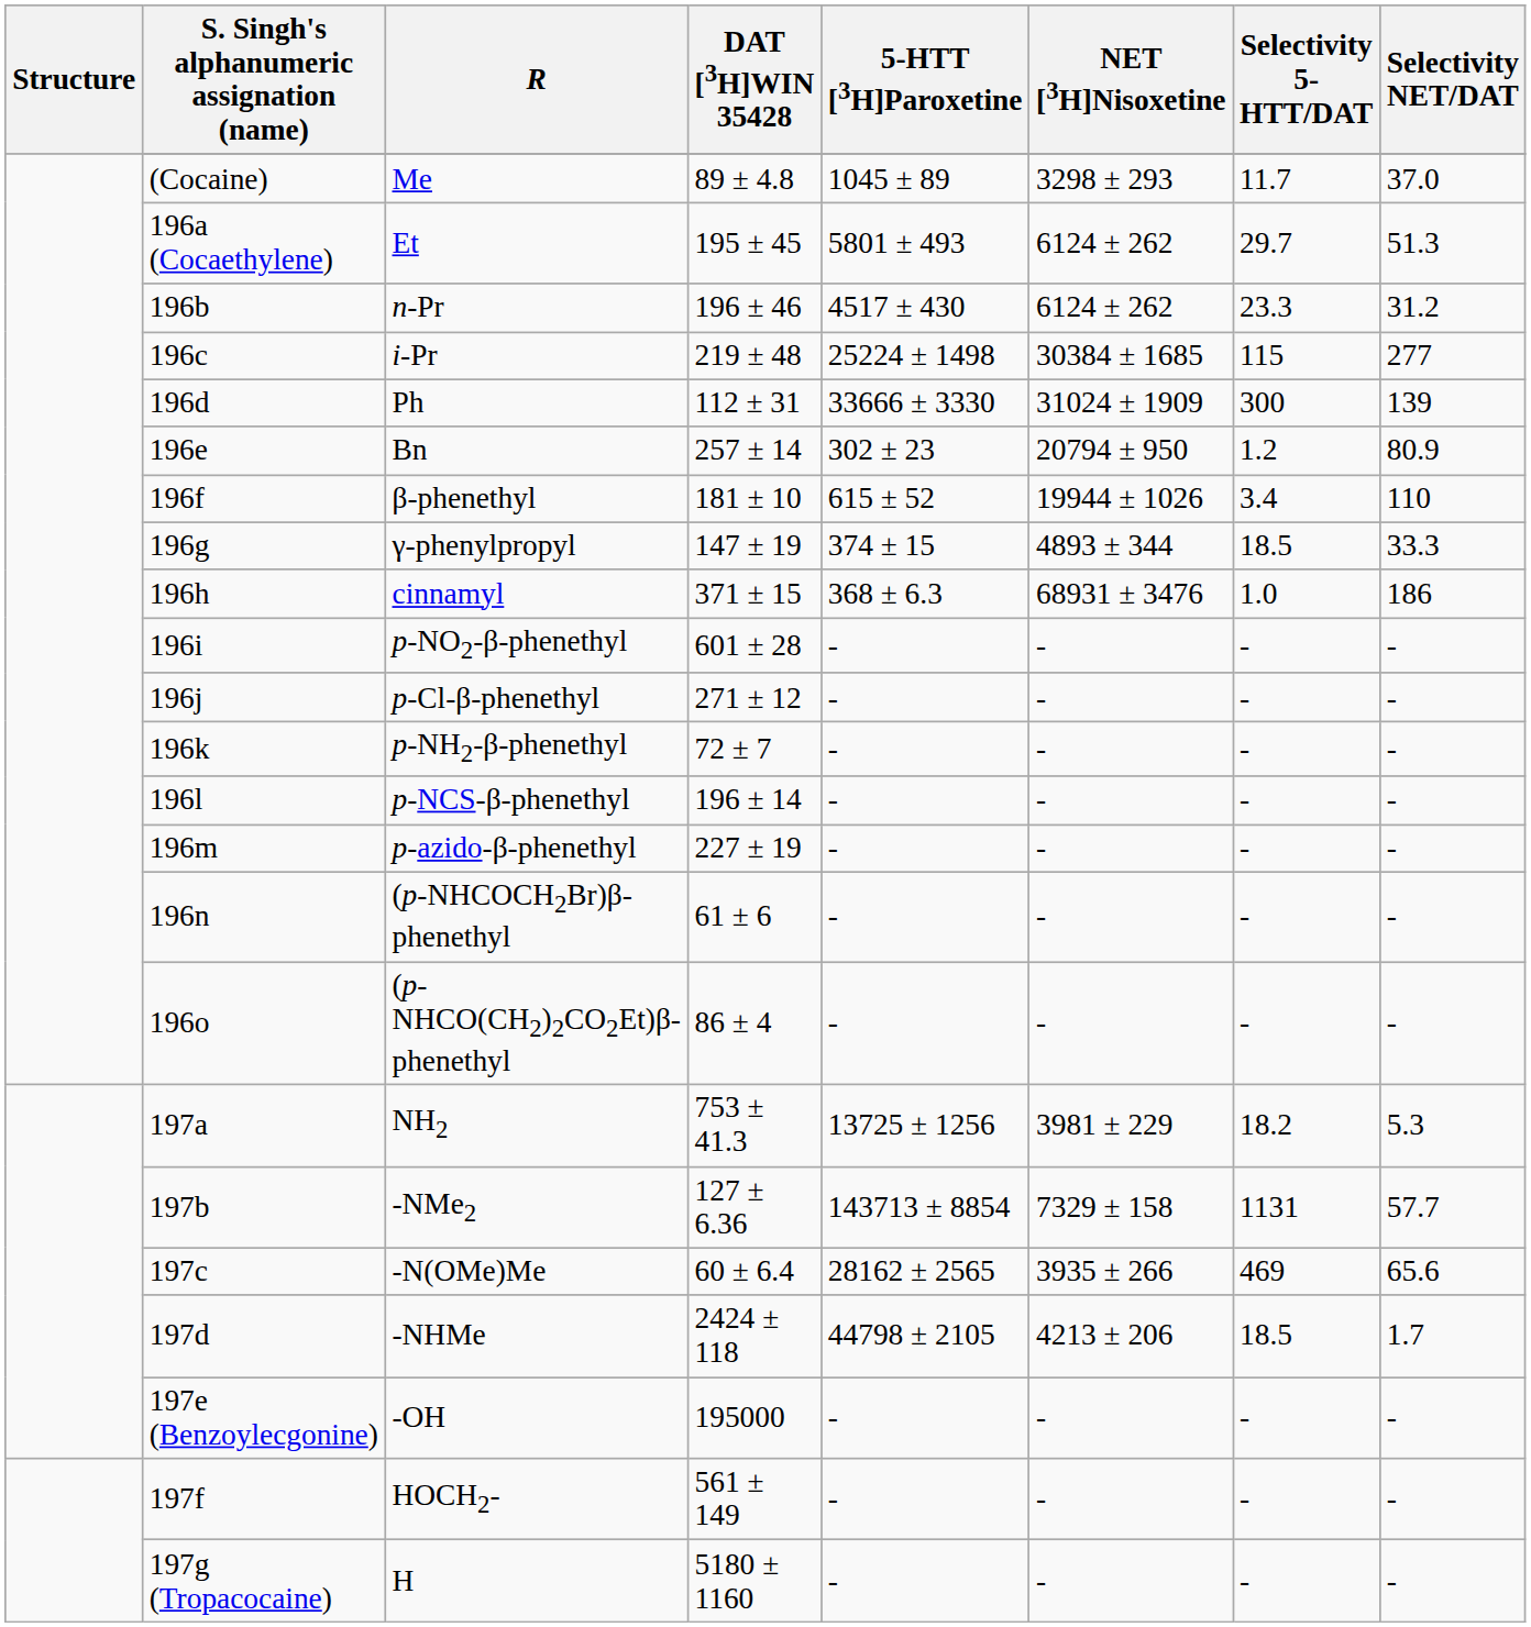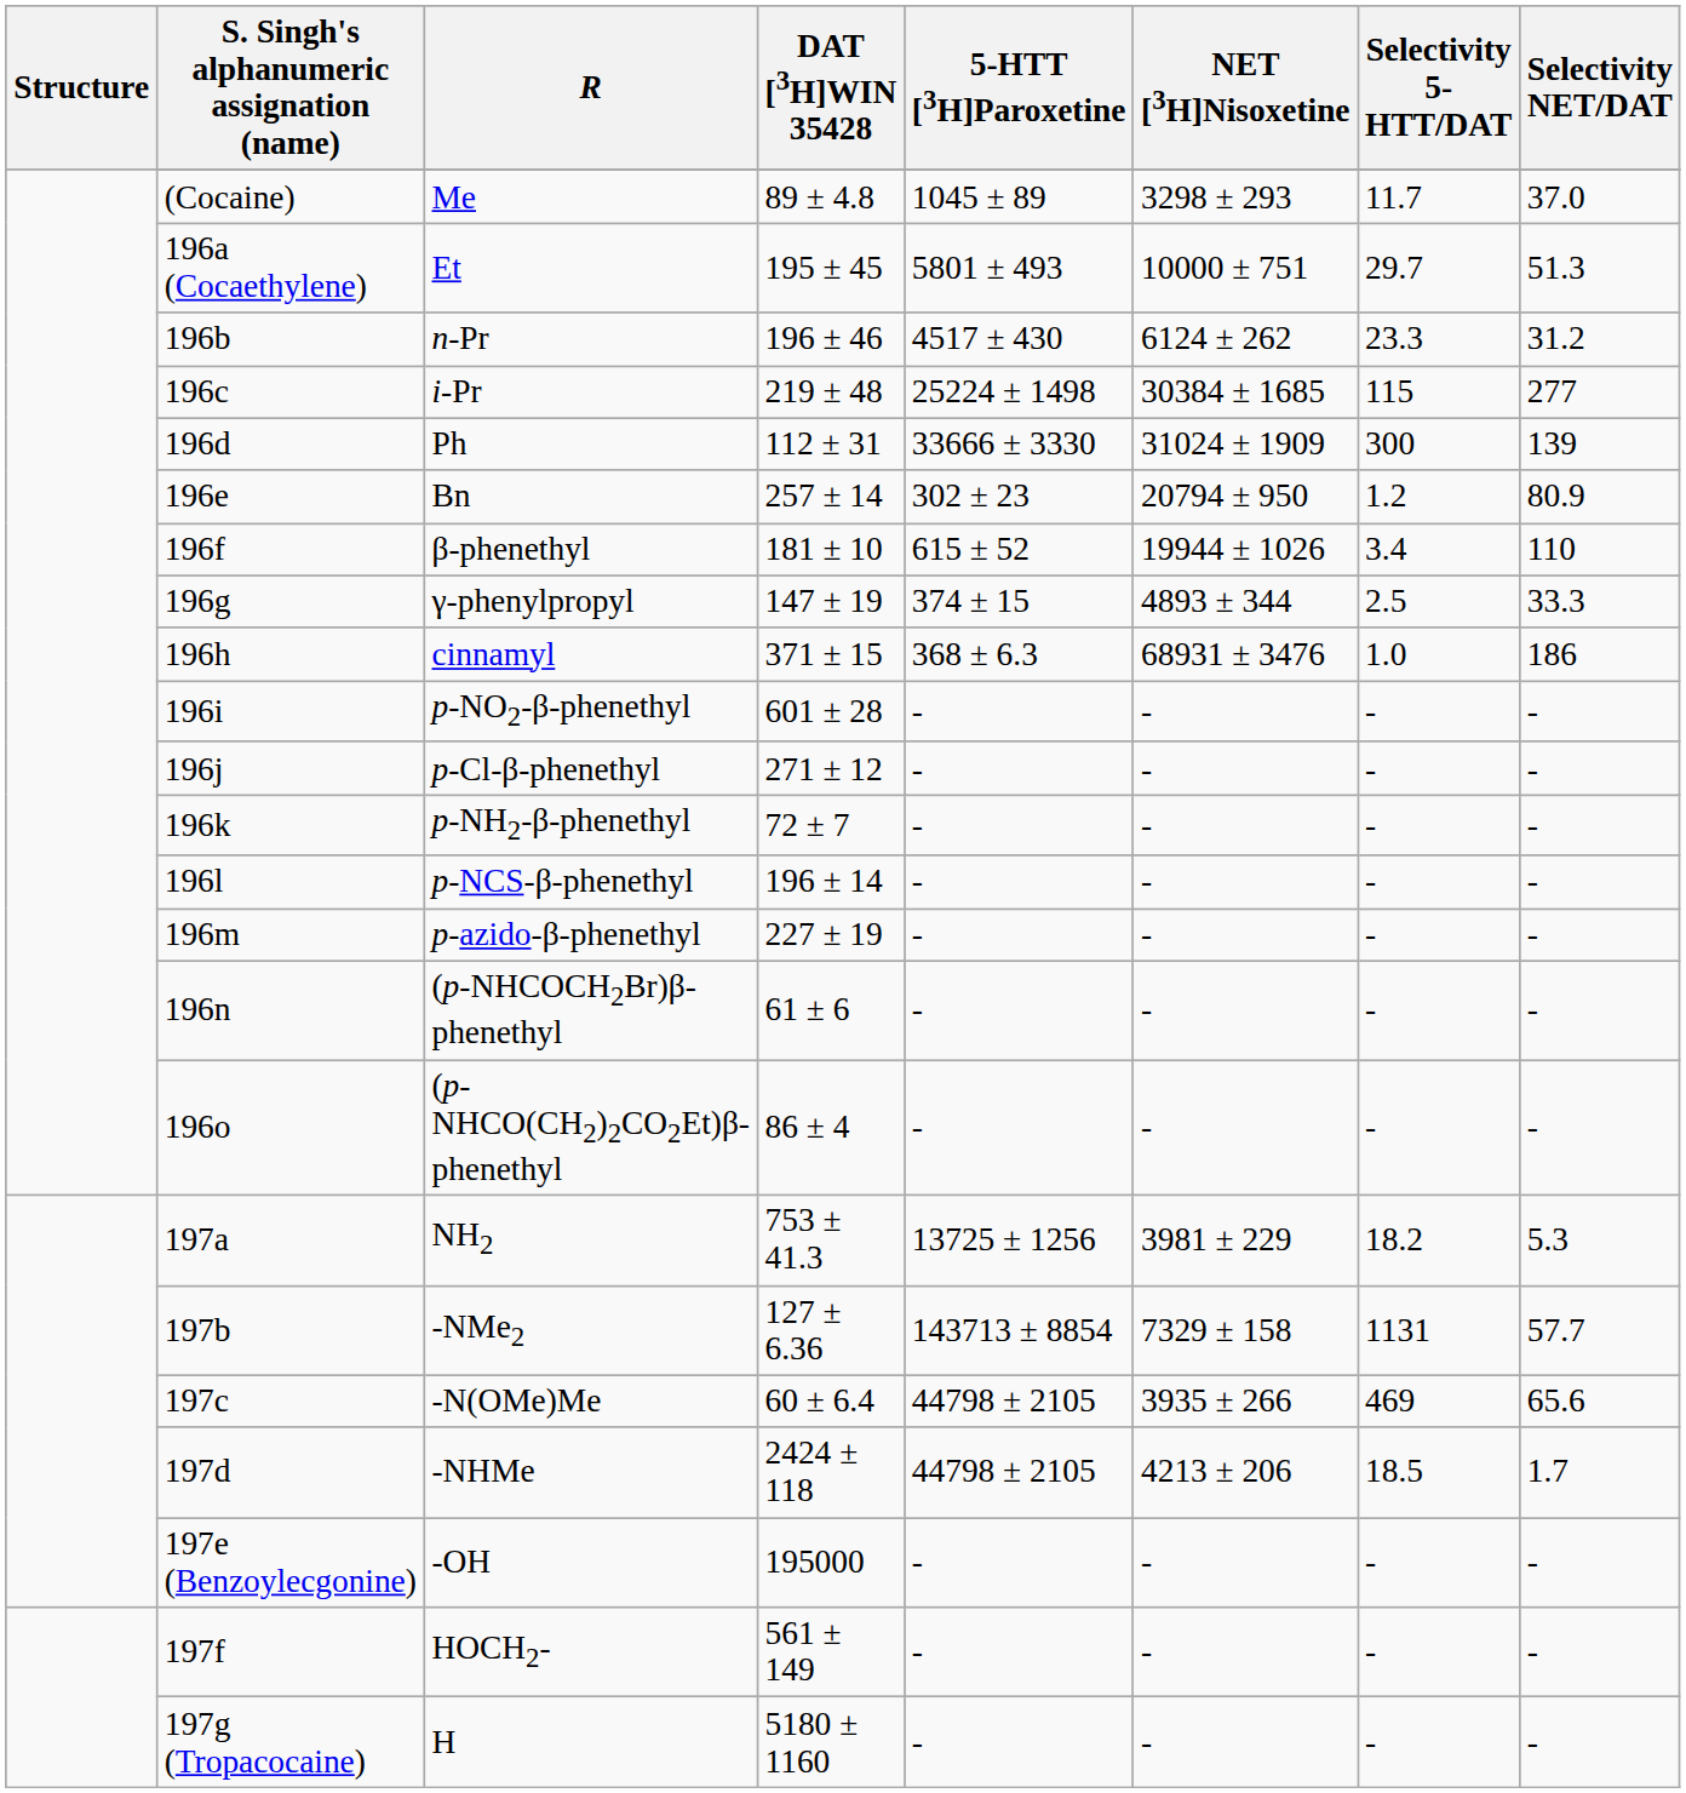Et | NET [3H]Nisoxetine: 6124 ± 262 -> 10000 ± 751
γ-phenylpropyl | Selectivity 5-HTT/DAT: 18.5 -> 2.5
-N(OMe)Me | 5-HTT [3H]Paroxetine: 28162 ± 2565 -> 44798 ± 2105
